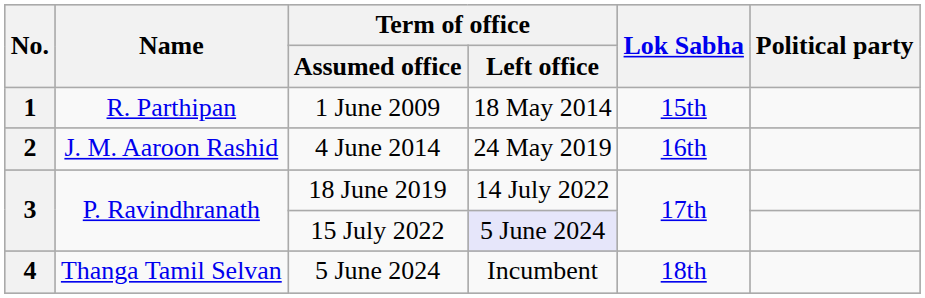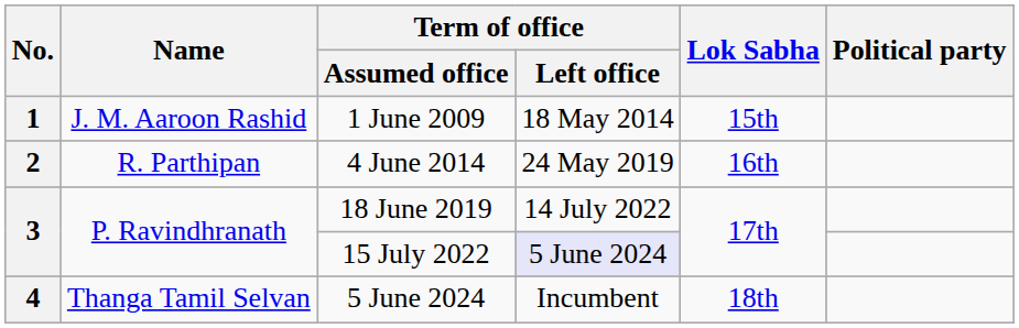1 June 2009 | Name: R. Parthipan -> J. M. Aaroon Rashid
4 June 2014 | Name: J. M. Aaroon Rashid -> R. Parthipan
